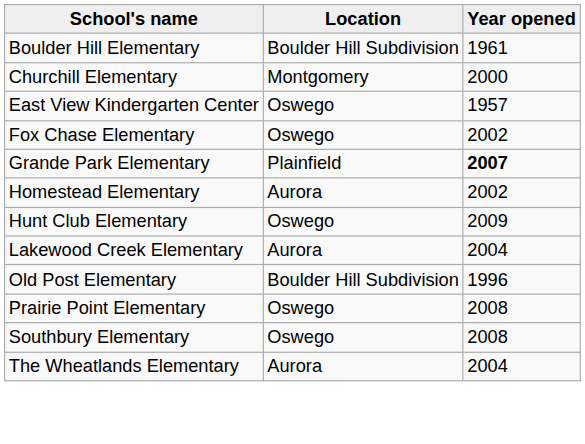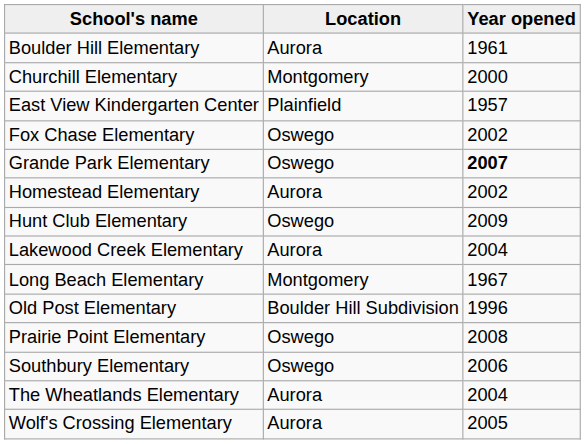Boulder Hill Elementary | Location: Boulder Hill Subdivision -> Aurora
East View Kindergarten Center | Location: Oswego -> Plainfield
Grande Park Elementary | Location: Plainfield -> Oswego
+ row: Long Beach Elementary | Montgomery | 1967
Southbury Elementary | Year opened: 2008 -> 2006
+ row: Wolf's Crossing Elementary | Aurora | 2005
